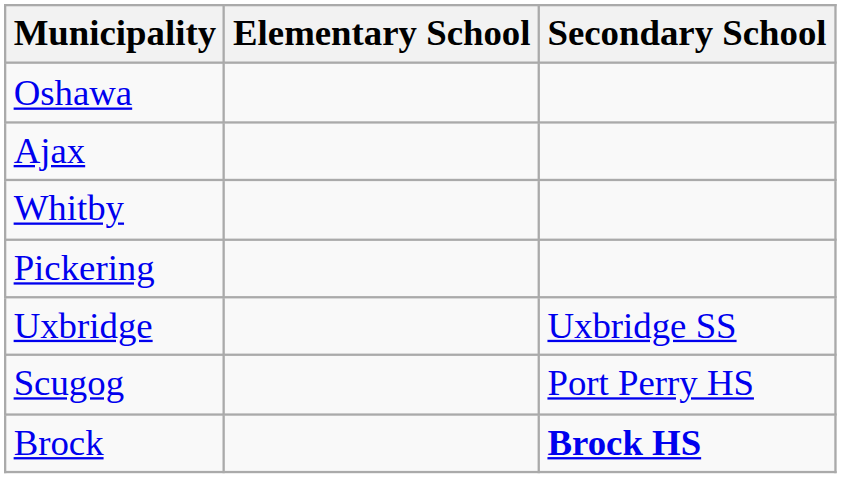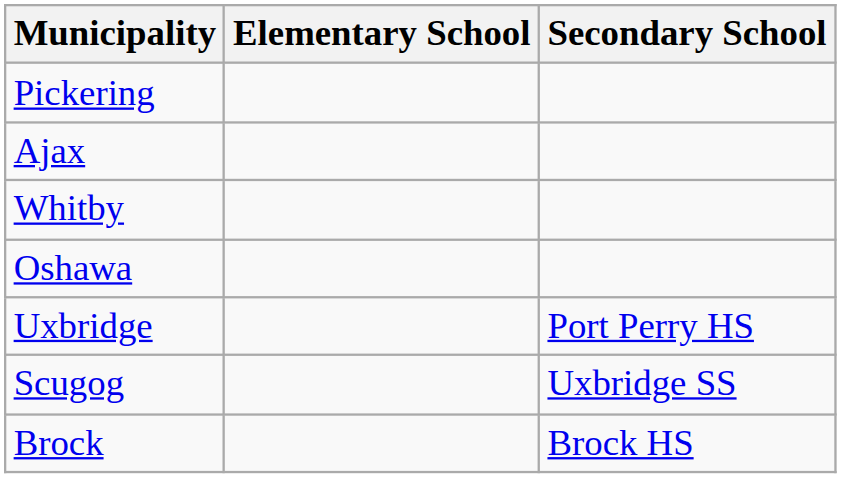rows swapped: Pickering <-> Oshawa
Uxbridge | Secondary School: Uxbridge SS -> Port Perry HS
Scugog | Secondary School: Port Perry HS -> Uxbridge SS
Brock | Secondary School: bold -> normal
